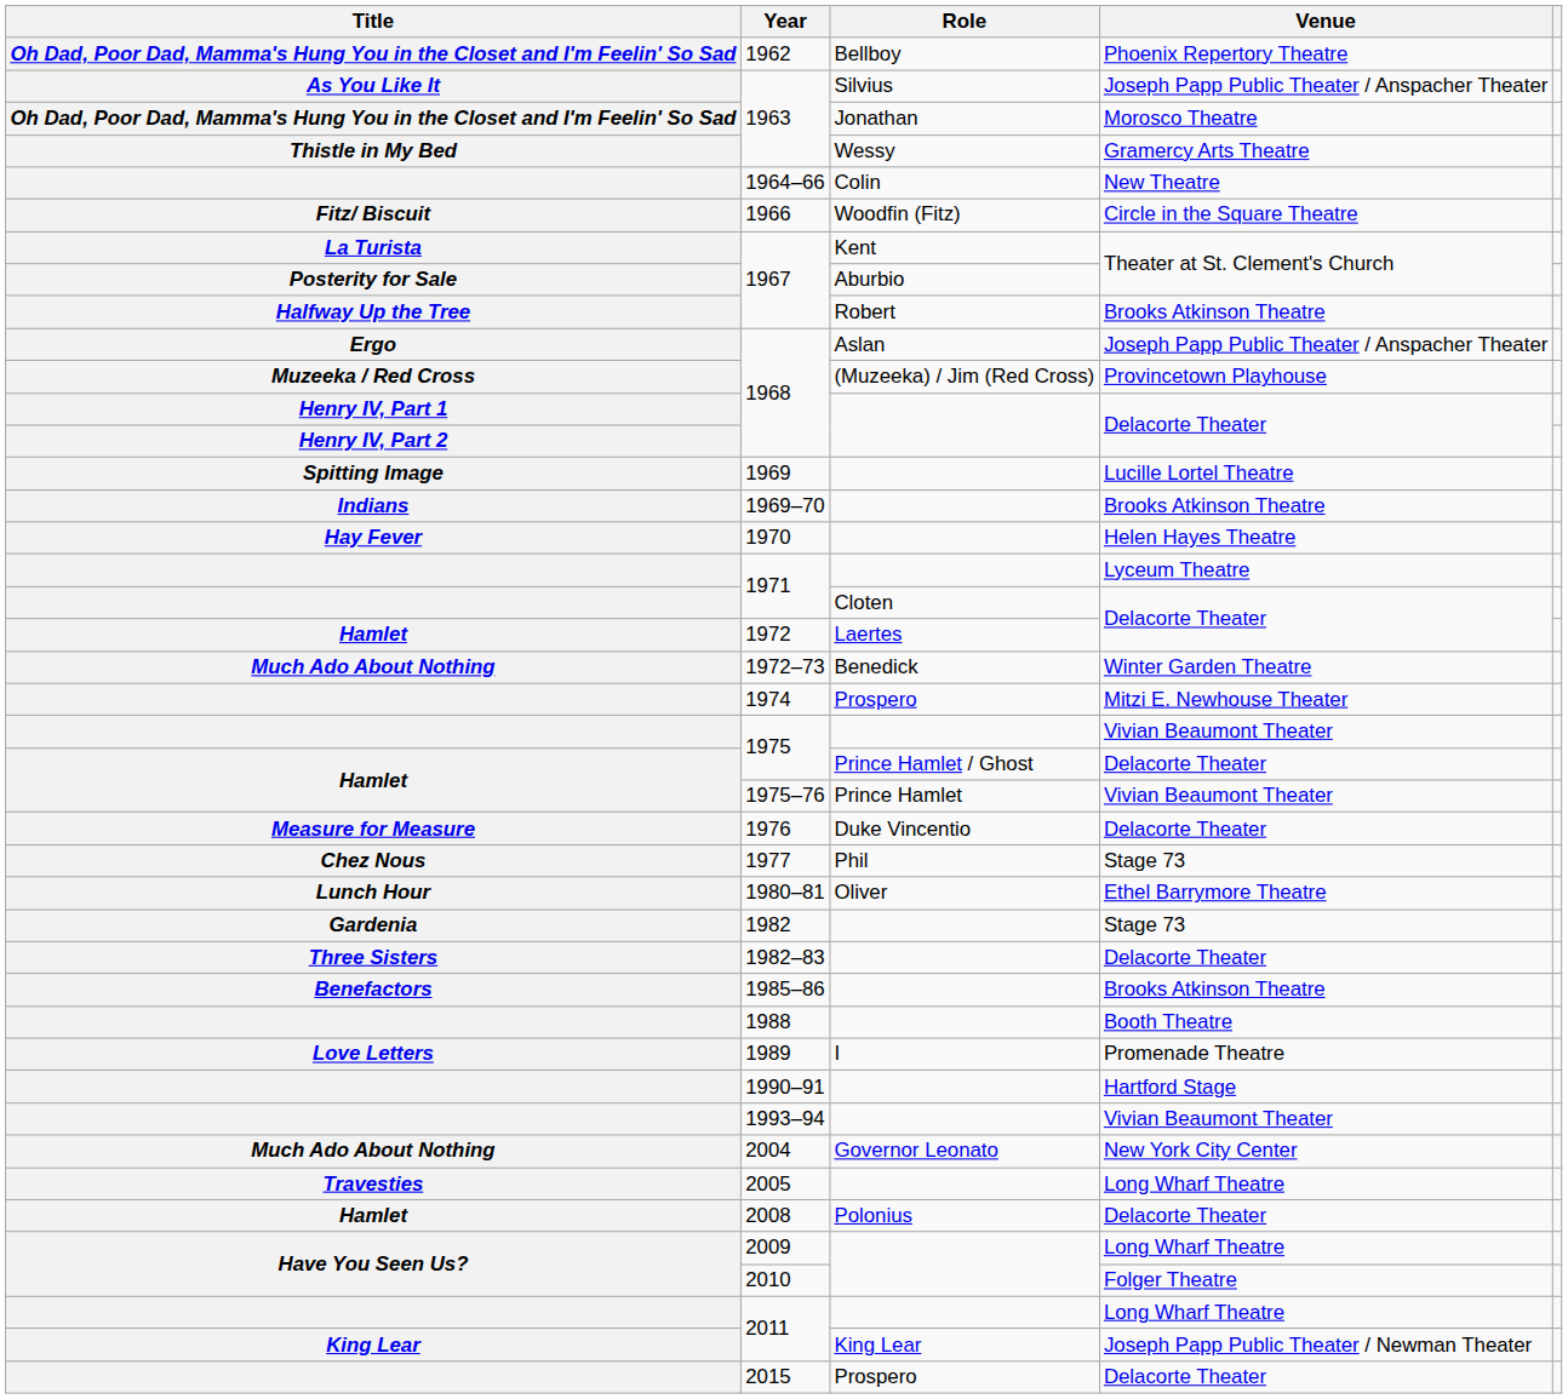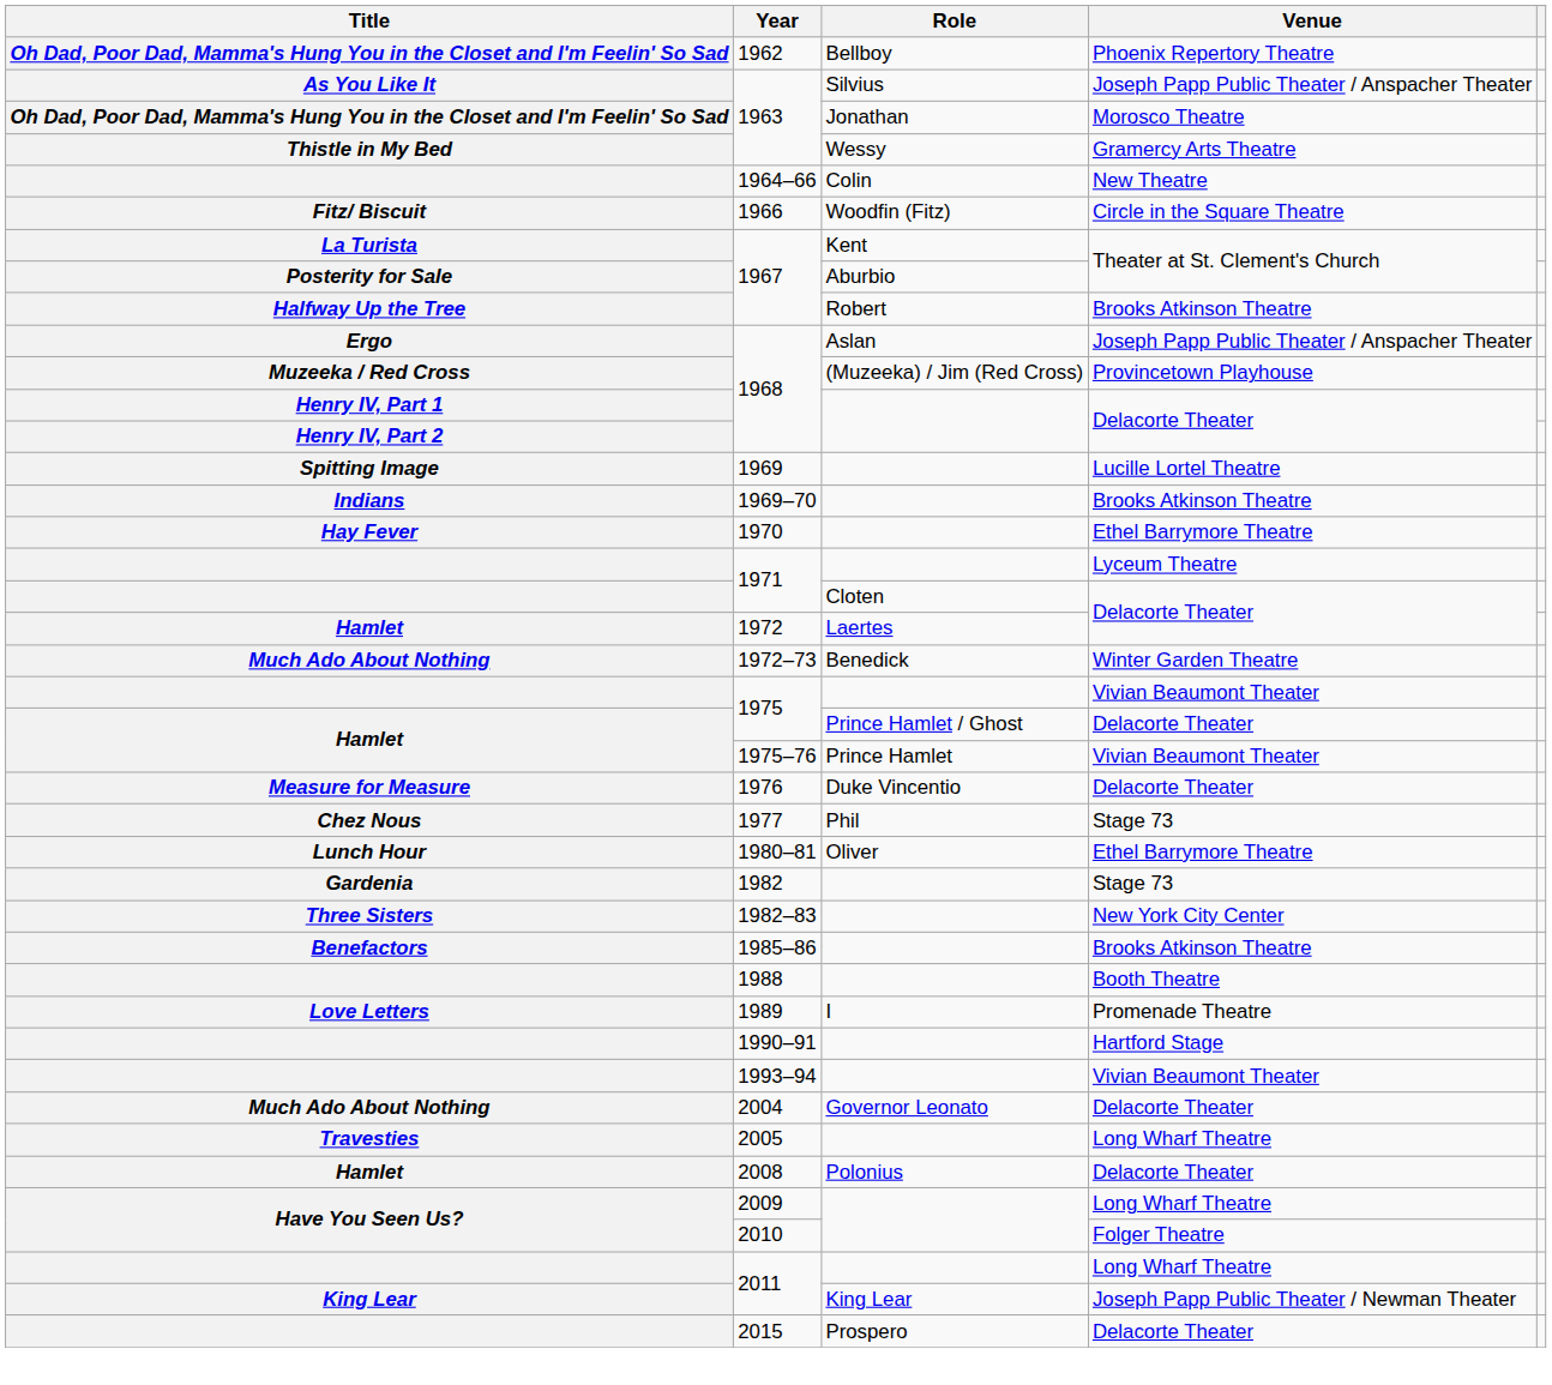1970 | Venue: Helen Hayes Theatre -> Ethel Barrymore Theatre
- row: 1974 | Prospero | Mitzi E. Newhouse Theater
1982–83 | Venue: Delacorte Theater -> New York City Center
2004 | Venue: New York City Center -> Delacorte Theater
